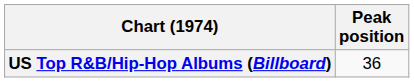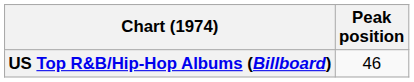US Top R&B/Hip-Hop Albums (Billboard) | Peak position: 36 -> 46
